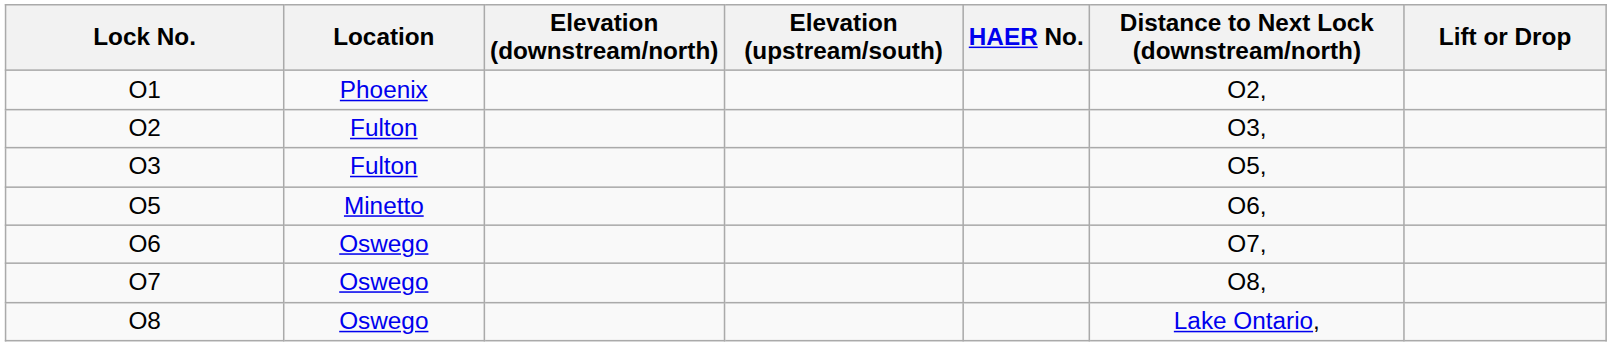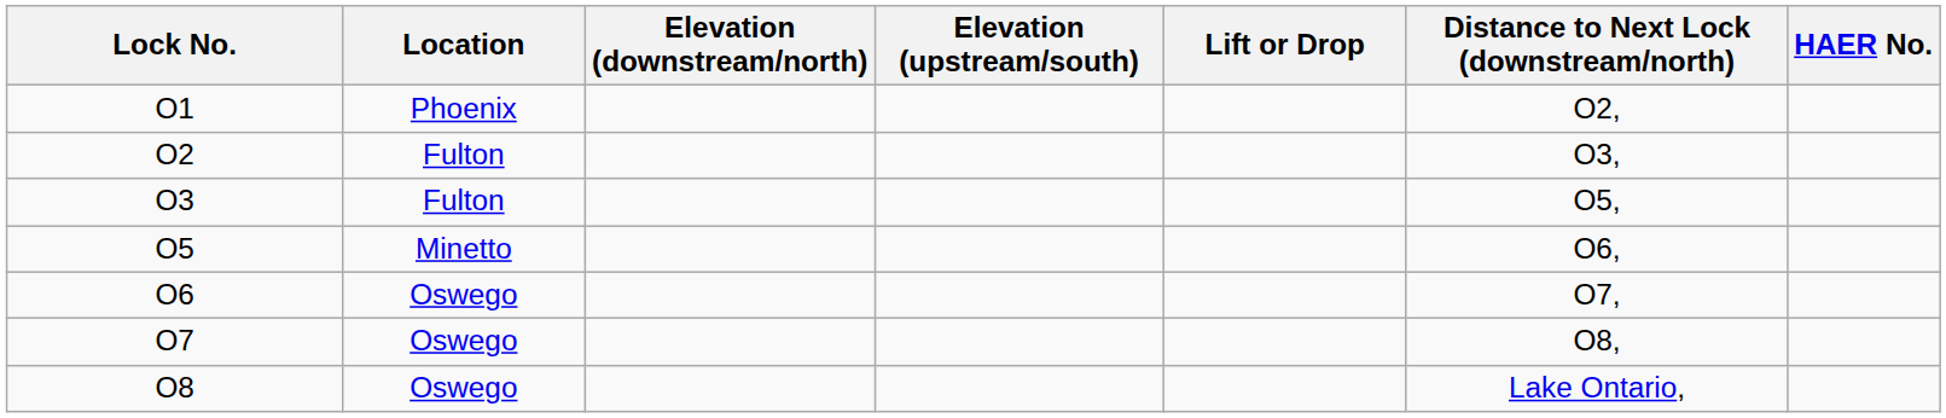columns swapped: Lift or Drop <-> HAER No.
